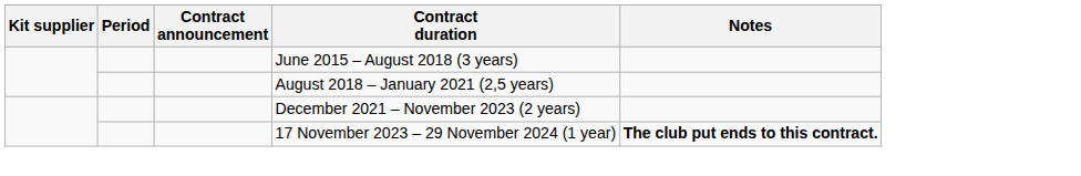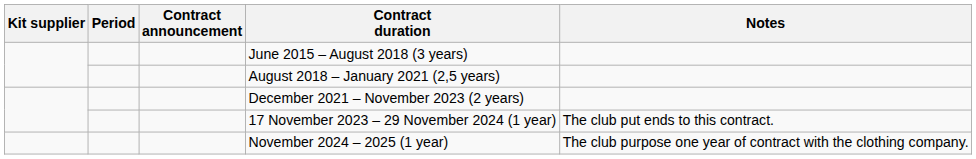17 November 2023 – 29 November 2024 (1 year) | Notes: bold -> normal
+ row: November 2024 – 2025 (1 year) | The club purpose one year of contract with the clothing company.
